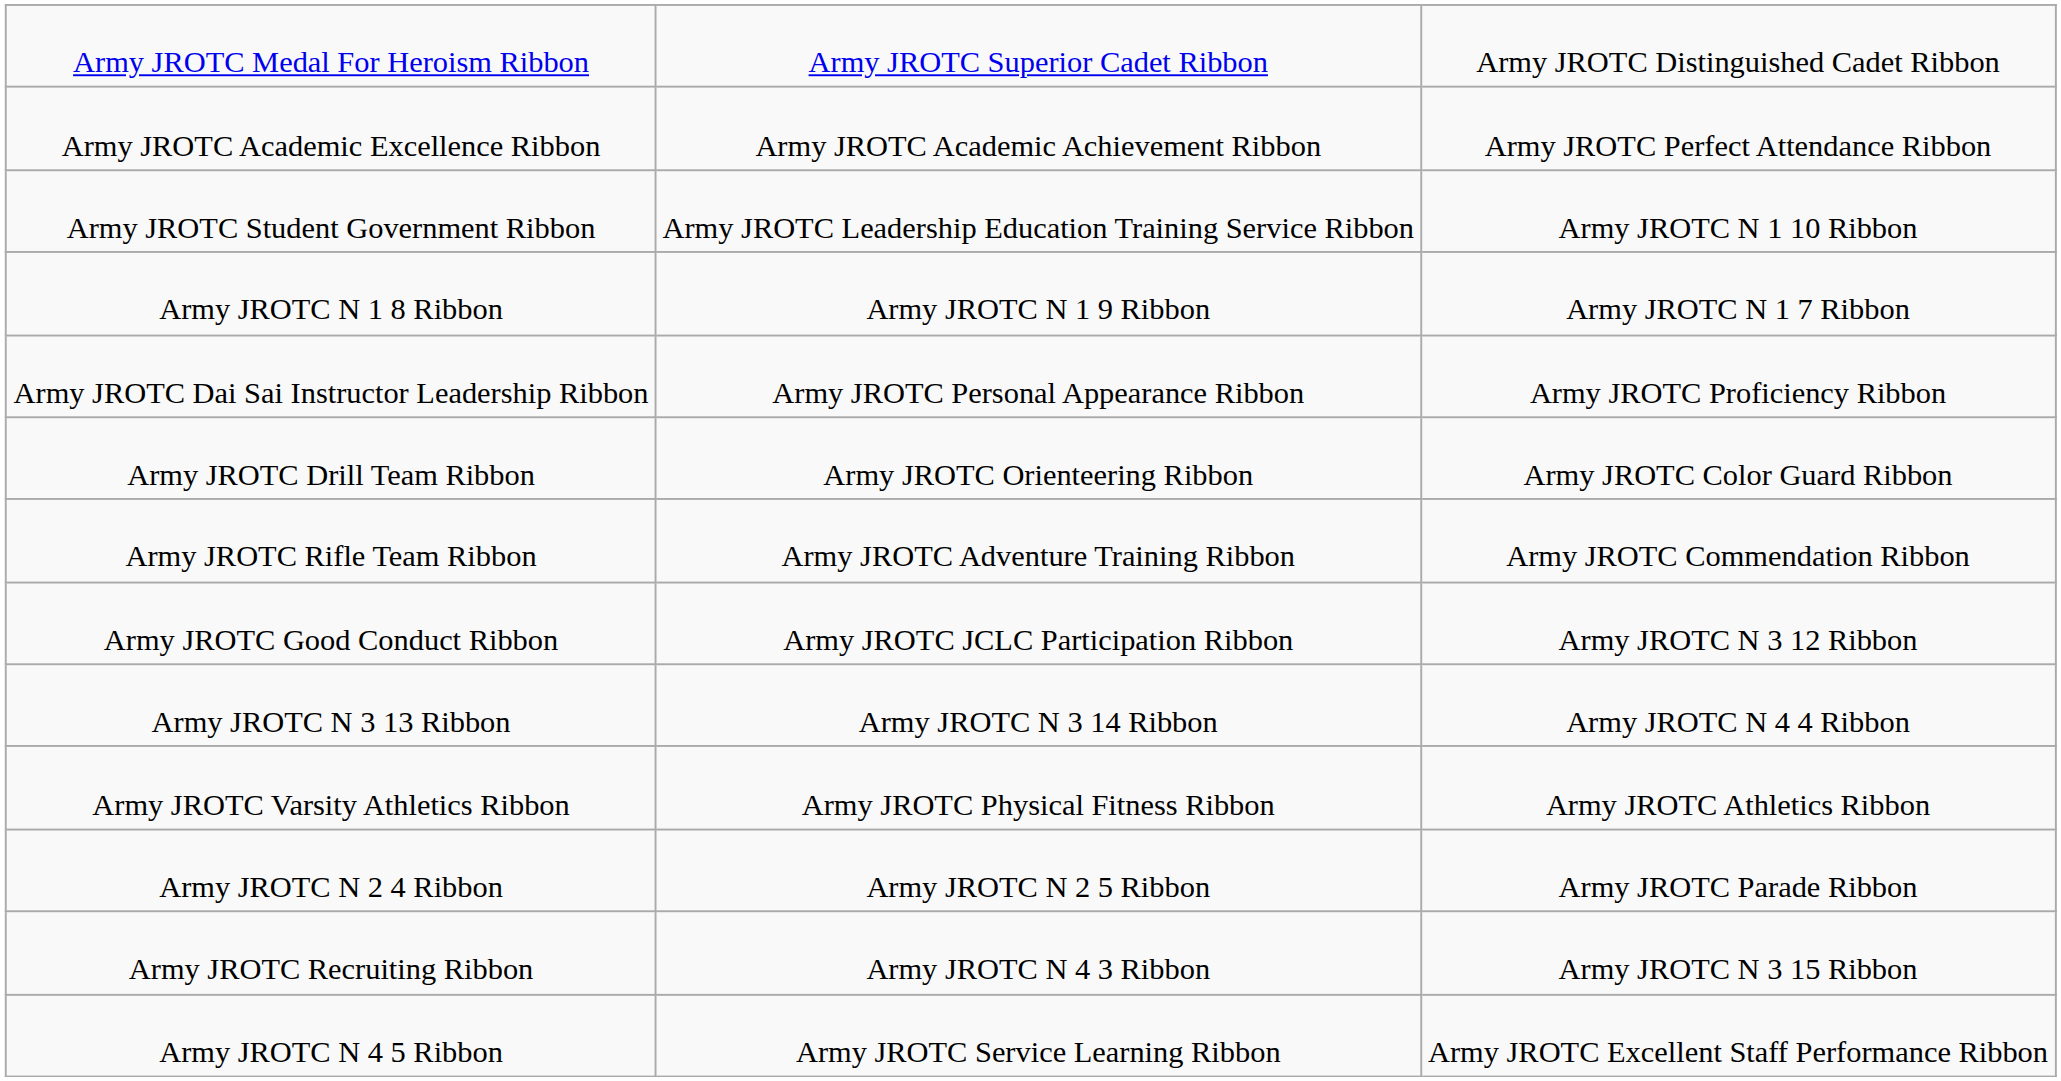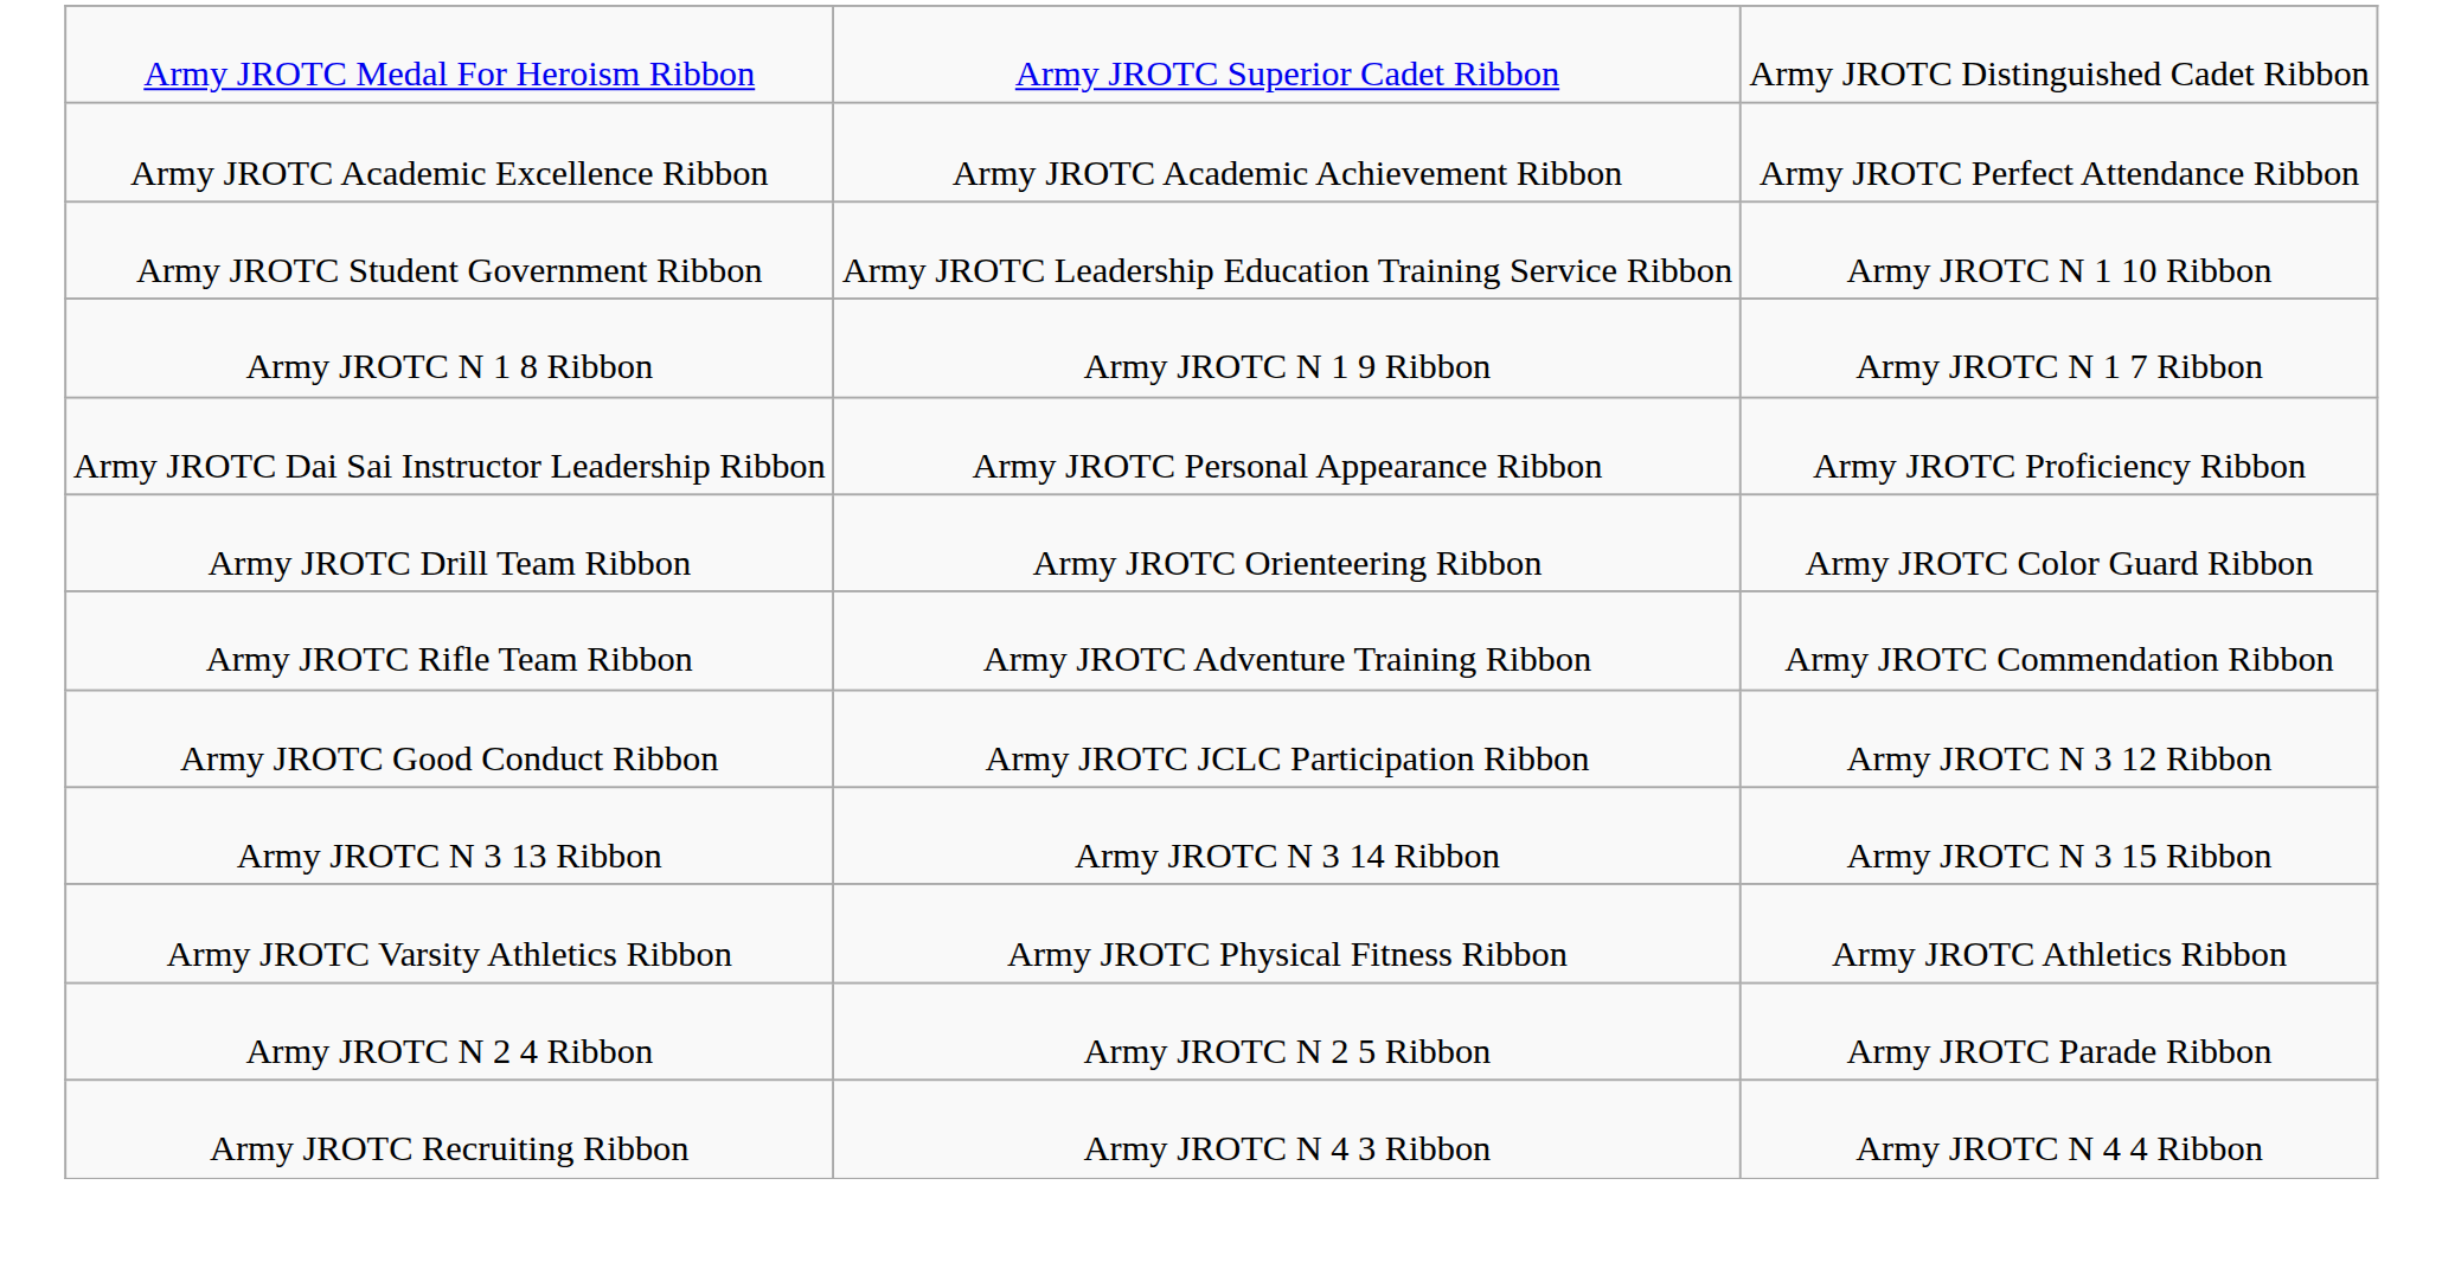Army JROTC N 3 13 Ribbon | column 3: Army JROTC N 4 4 Ribbon -> Army JROTC N 3 15 Ribbon
Army JROTC Recruiting Ribbon | column 3: Army JROTC N 3 15 Ribbon -> Army JROTC N 4 4 Ribbon
- row: Army JROTC N 4 5 Ribbon | Army JROTC Service Learning Ribbon | Army JROTC Excellent Staff Performance Ribbon
